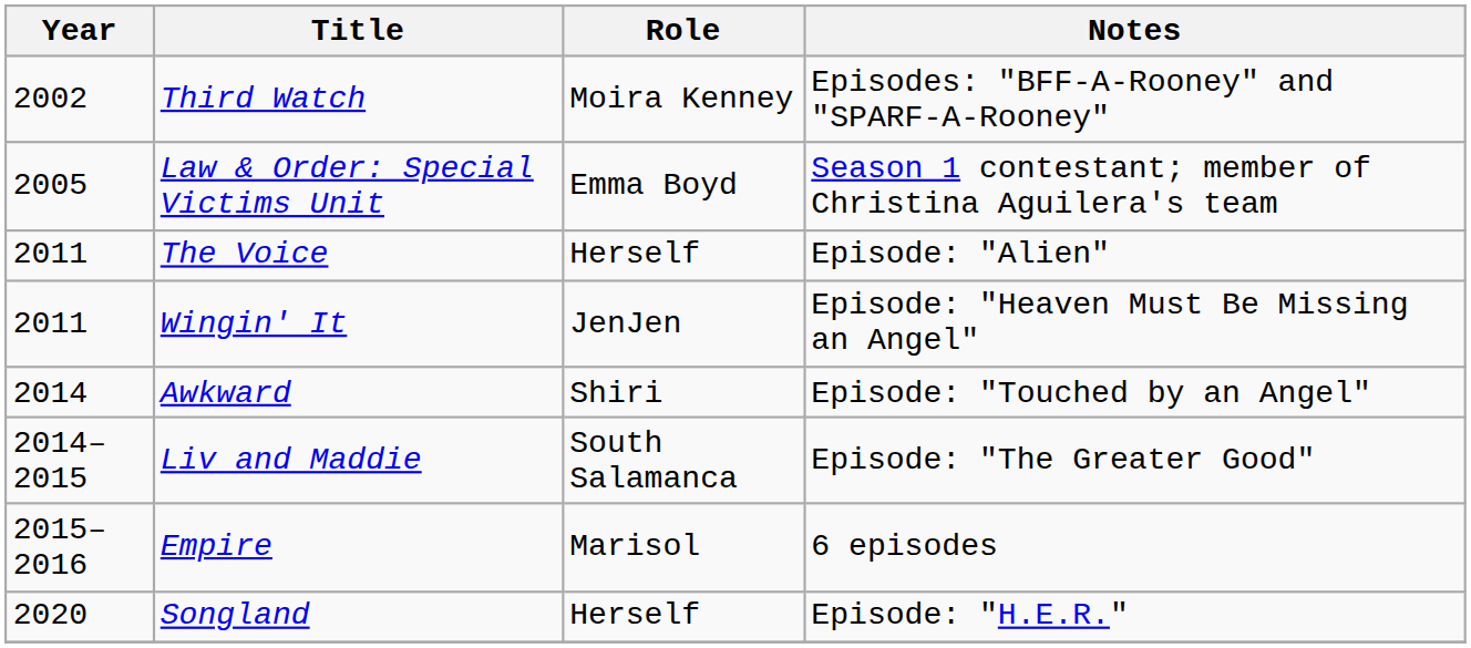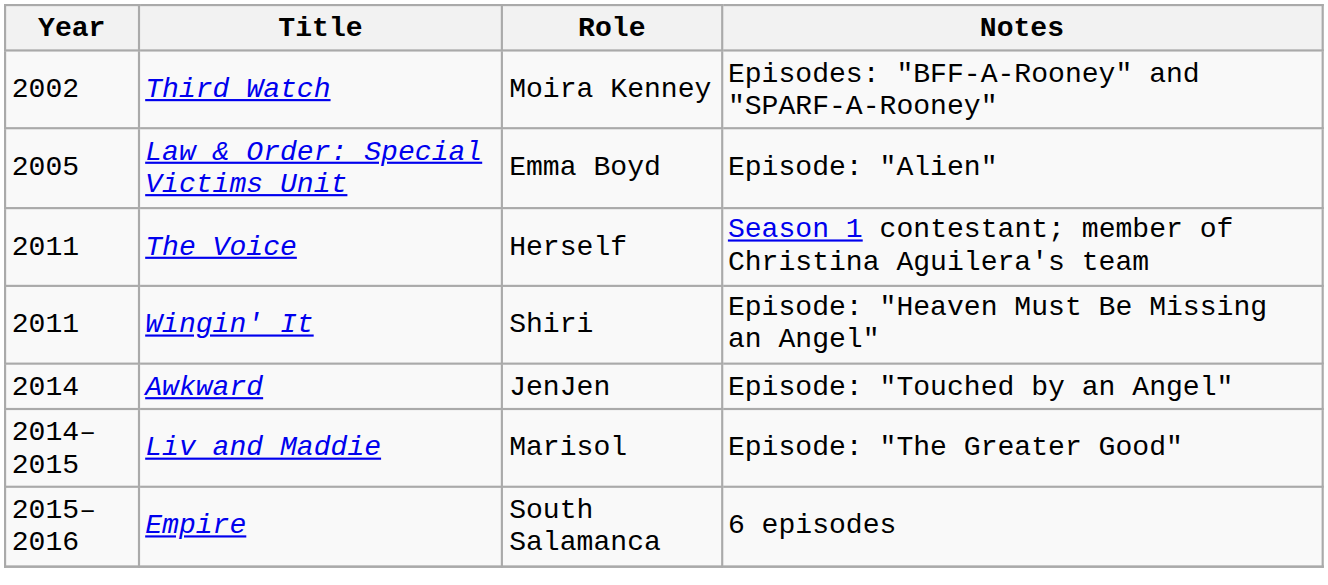Law & Order: Special Victims Unit | Notes: Season 1 contestant; member of Christina Aguilera's team -> Episode: "Alien"
The Voice | Notes: Episode: "Alien" -> Season 1 contestant; member of Christina Aguilera's team
Wingin' It | Role: JenJen -> Shiri
Awkward | Role: Shiri -> JenJen
Liv and Maddie | Role: South Salamanca -> Marisol
Empire | Role: Marisol -> South Salamanca
- row: 2020 | Songland | Herself | Episode: "H.E.R."
